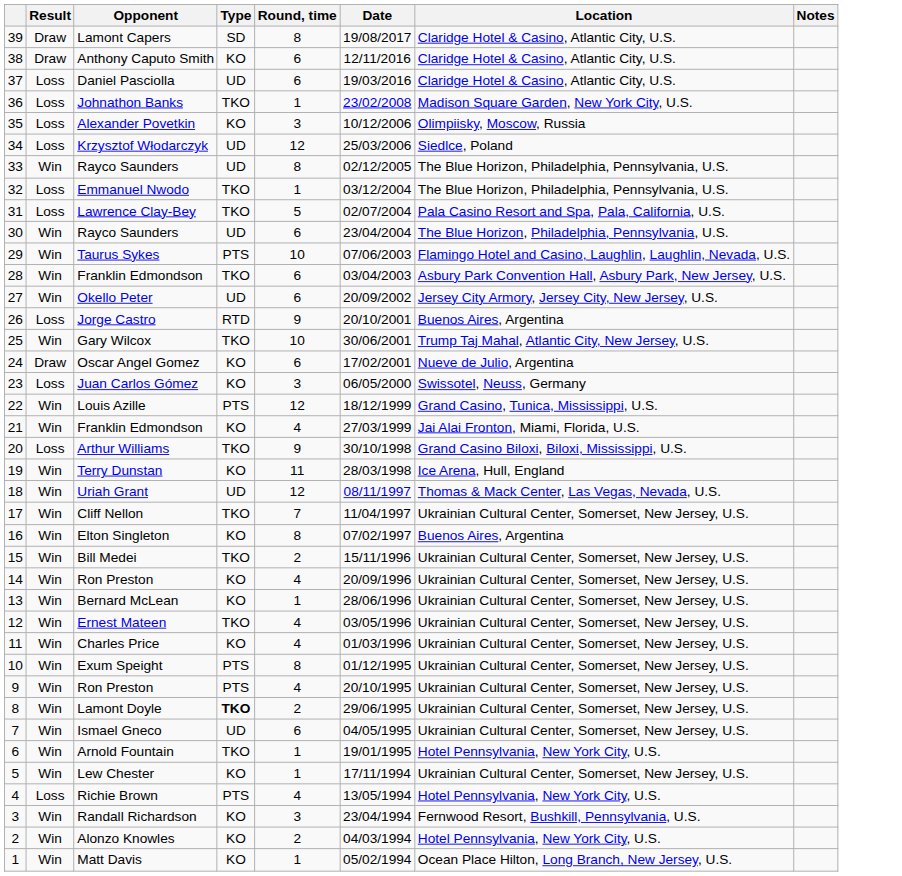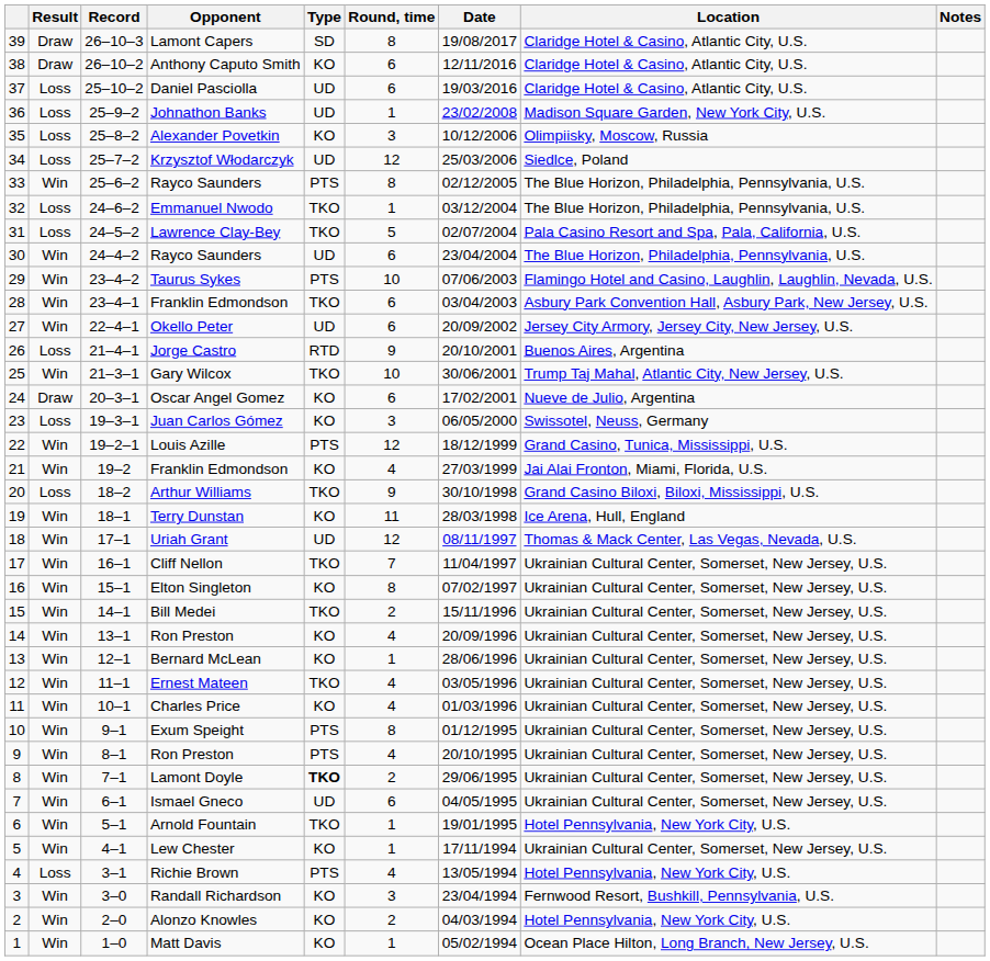+ column: Record | 26–10–3 | 26–10–2 | 25–10–2 | 25–9–2 | 25–8–2 | 25–7–2 | 25–6–2 | 24–6–2 | 24–5–2 | 24–4–2 | 23–4–2 | 23–4–1 | 22–4–1 | 21–4–1 | 21–3–1 | 20–3–1 | 19–3–1 | 19–2–1 | 19–2 | 18–2 | 18–1 | 17–1 | 16–1 | 15–1 | 14–1 | 13–1 | 12–1 | 11–1 | 10–1 | 9–1 | 8–1 | 7–1 | 6–1 | 5–1 | 4–1 | 3–1 | 3–0 | 2–0 | 1–0
Johnathon Banks | Type: TKO -> UD
33 / Rayco Saunders | Type: UD -> PTS
Elton Singleton | Location: Buenos Aires, Argentina -> Ukrainian Cultural Center, Somerset, New Jersey, U.S.
